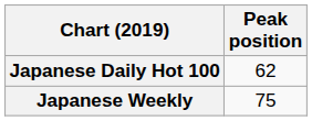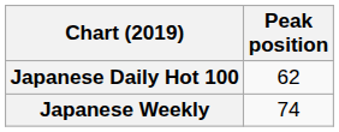Japanese Weekly | Peak position: 75 -> 74
